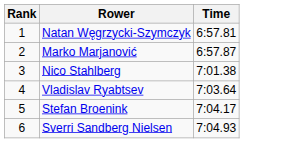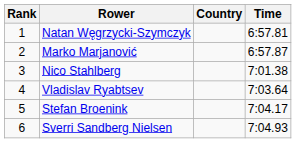+ column: Country
